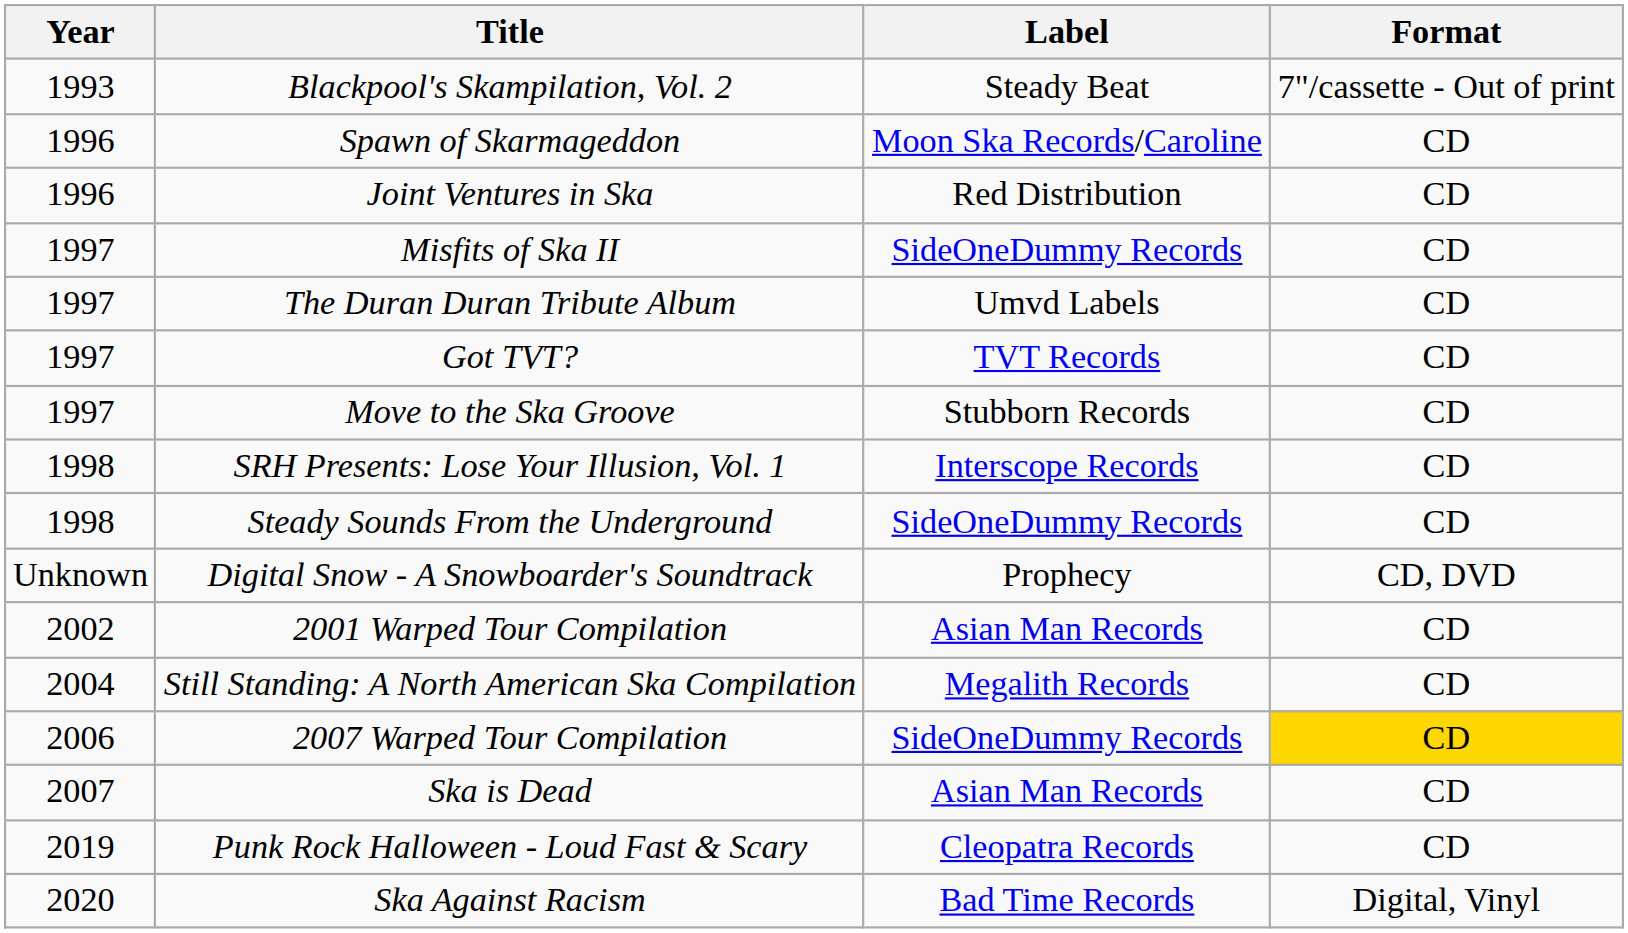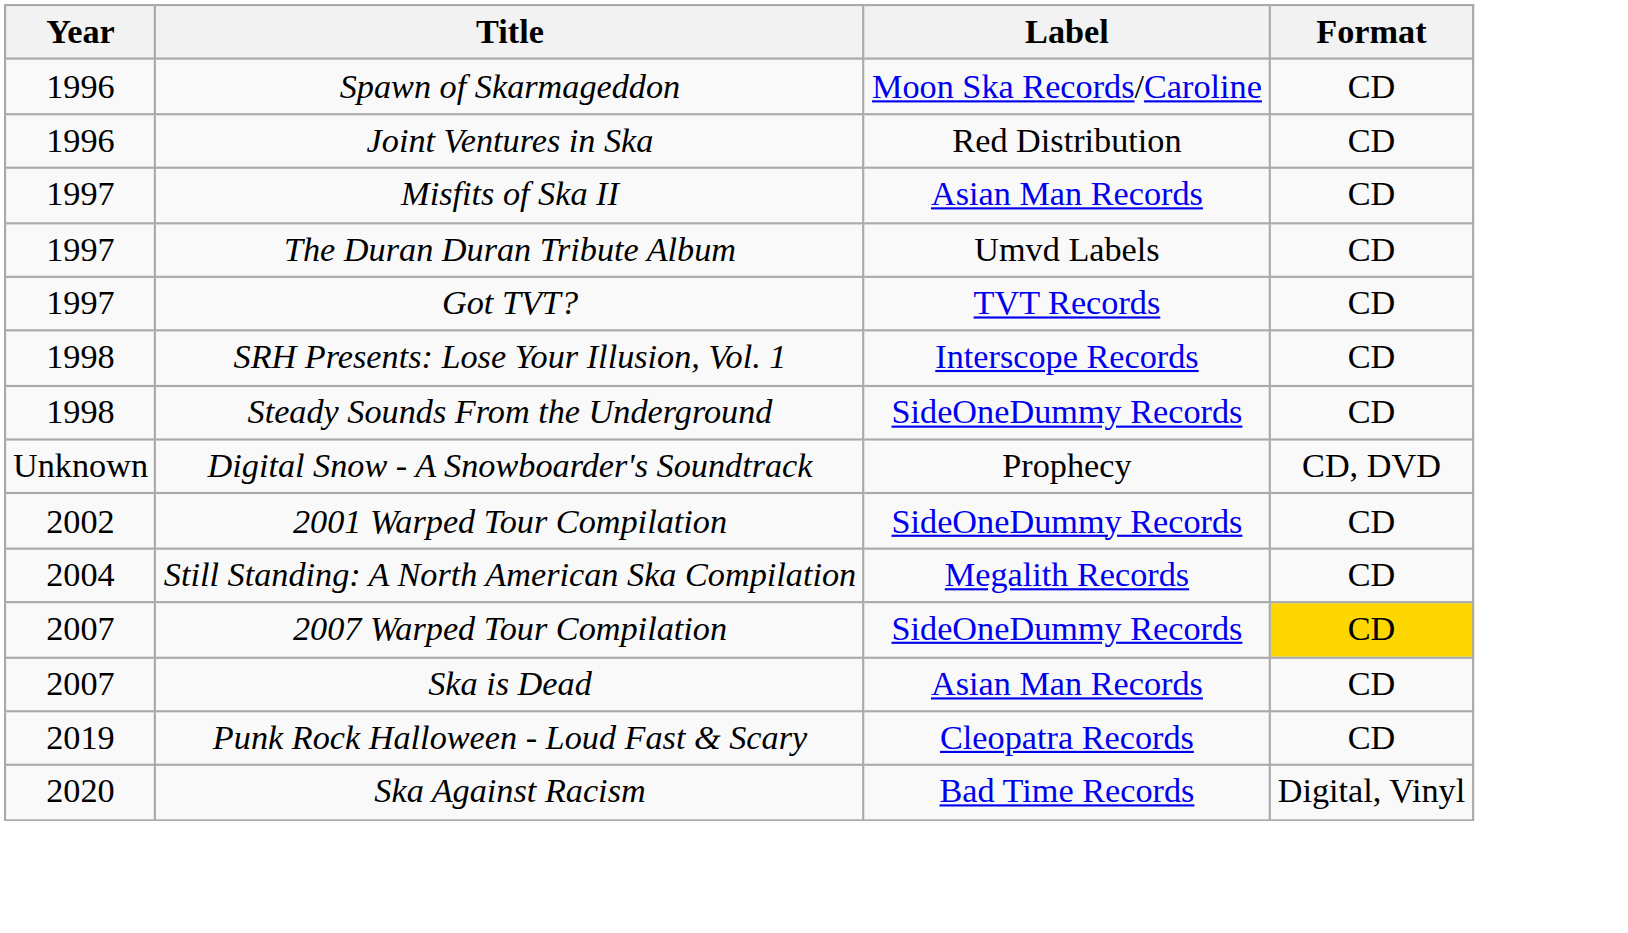- row: 1993 | Blackpool's Skampilation, Vol. 2 | Steady Beat | 7"/cassette - Out of print
Misfits of Ska II | Label: SideOneDummy Records -> Asian Man Records
- row: 1997 | Move to the Ska Groove | Stubborn Records | CD
2001 Warped Tour Compilation | Label: Asian Man Records -> SideOneDummy Records
2007 Warped Tour Compilation | Year: 2006 -> 2007
